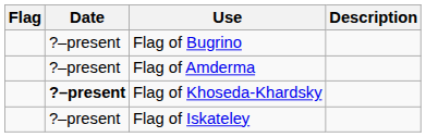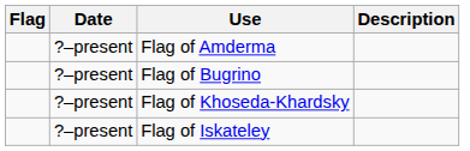rows swapped: Flag of Amderma <-> Flag of Bugrino
Flag of Khoseda-Khardsky | Date: bold -> normal
